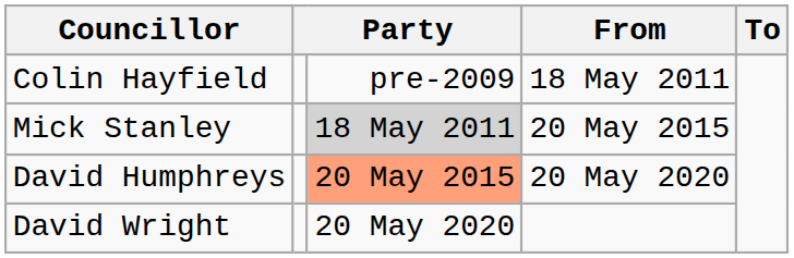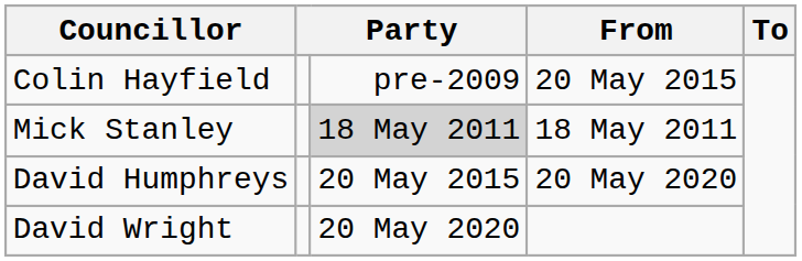Colin Hayfield | From: 18 May 2011 -> 20 May 2015
Mick Stanley | From: 20 May 2015 -> 18 May 2011
David Humphreys | column 3: lightsalmon background -> no background
